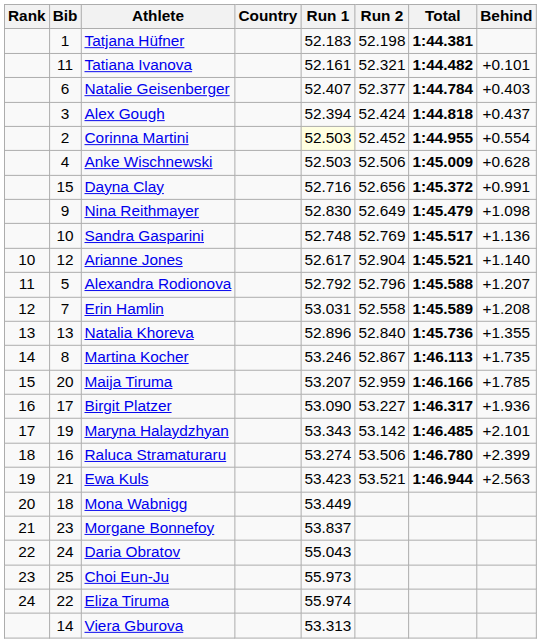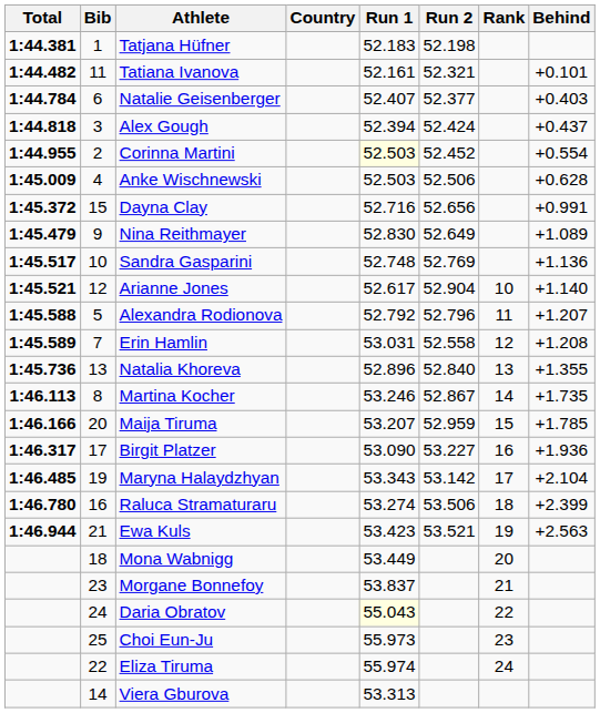columns swapped: Rank <-> Total
Nina Reithmayer | Behind: +1.098 -> +1.089
Maryna Halaydzhyan | Behind: +2.101 -> +2.104
Daria Obratov | Run 1: no background -> lightyellow background
